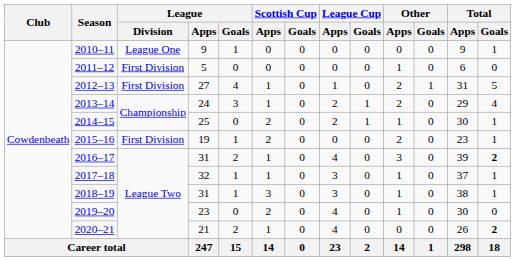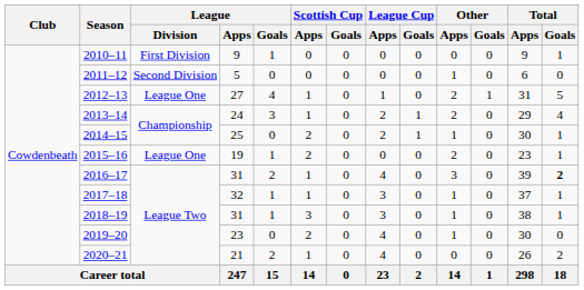2010–11 | League / Division: League One -> First Division
2011–12 | League / Division: First Division -> Second Division
2012–13 | League / Division: First Division -> League One
2015–16 | League / Division: First Division -> League One
2020–21 | Total / Goals: bold -> normal
